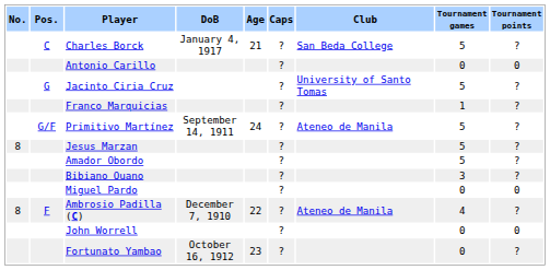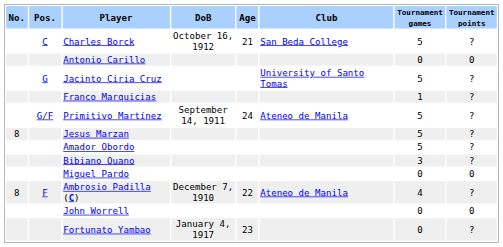- column: Caps | ? | ? | ? | ? | ? | ? | ? | ? | ? | ? | ? | ?
Charles Borck | DoB: January 4, 1917 -> October 16, 1912
Fortunato Yambao | DoB: October 16, 1912 -> January 4, 1917
